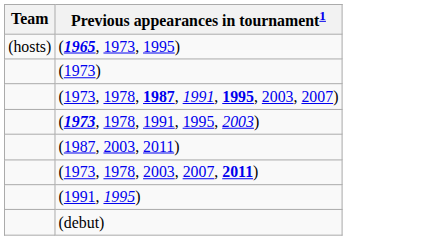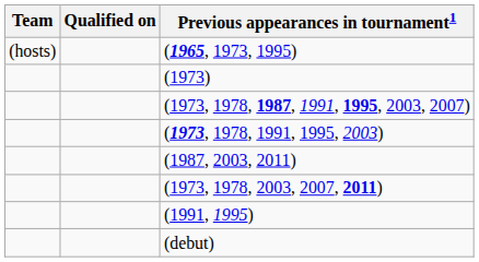+ column: Qualified on
